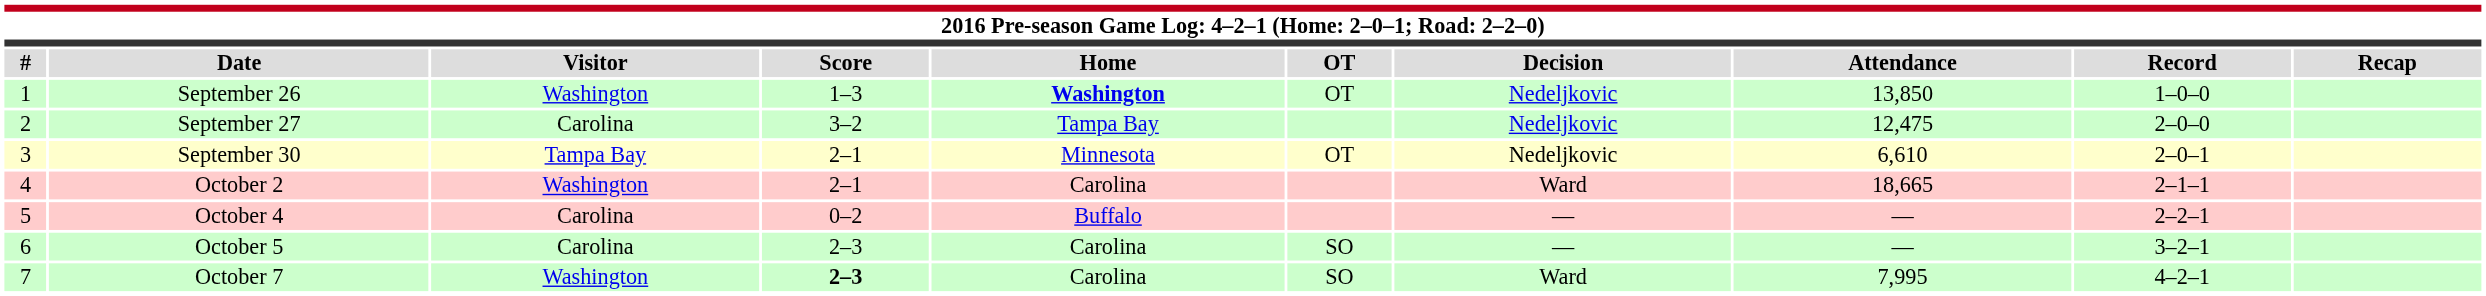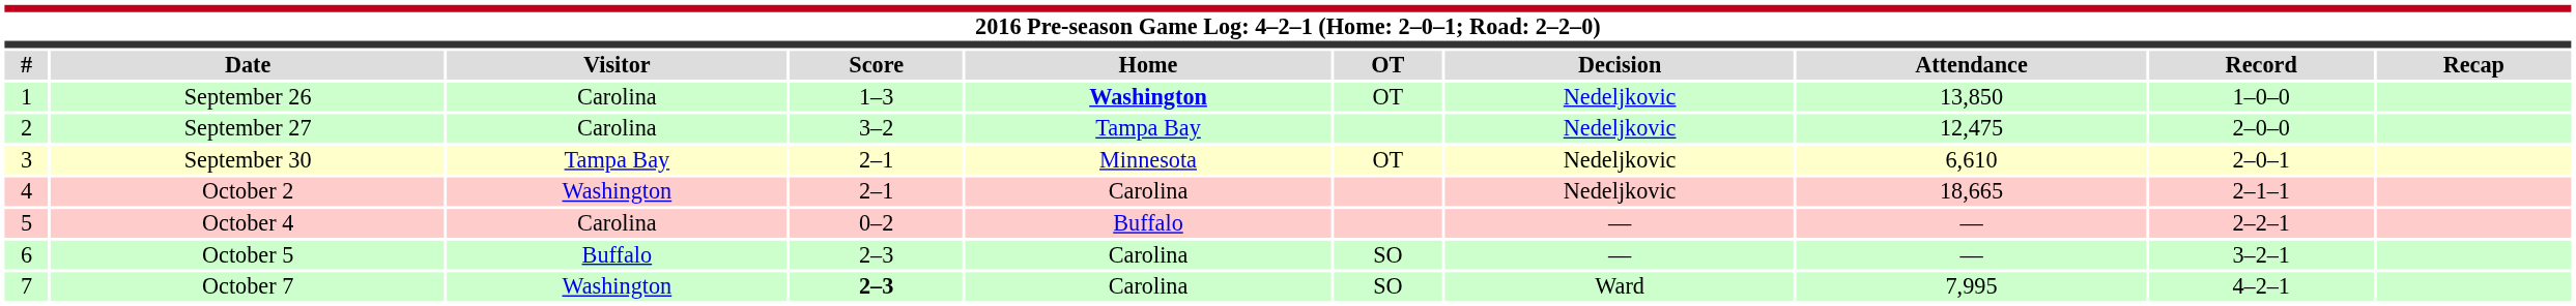September 26 | Visitor: Washington -> Carolina
October 2 | Decision: Ward -> Nedeljkovic
October 5 | Visitor: Carolina -> Buffalo
